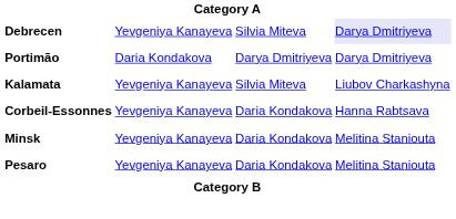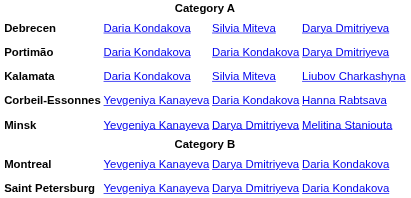Debrecen | column 2: Yevgeniya Kanayeva -> Daria Kondakova
Debrecen | column 4: lavender background -> no background
Portimão | column 3: Darya Dmitriyeva -> Daria Kondakova
Kalamata | column 2: Yevgeniya Kanayeva -> Daria Kondakova
Minsk | column 3: Daria Kondakova -> Darya Dmitriyeva
- row: Pesaro | Yevgeniya Kanayeva | Daria Kondakova | Melitina Staniouta
+ row: Montreal | Yevgeniya Kanayeva | Darya Dmitriyeva | Daria Kondakova
+ row: Saint Petersburg | Yevgeniya Kanayeva | Darya Dmitriyeva | Daria Kondakova
